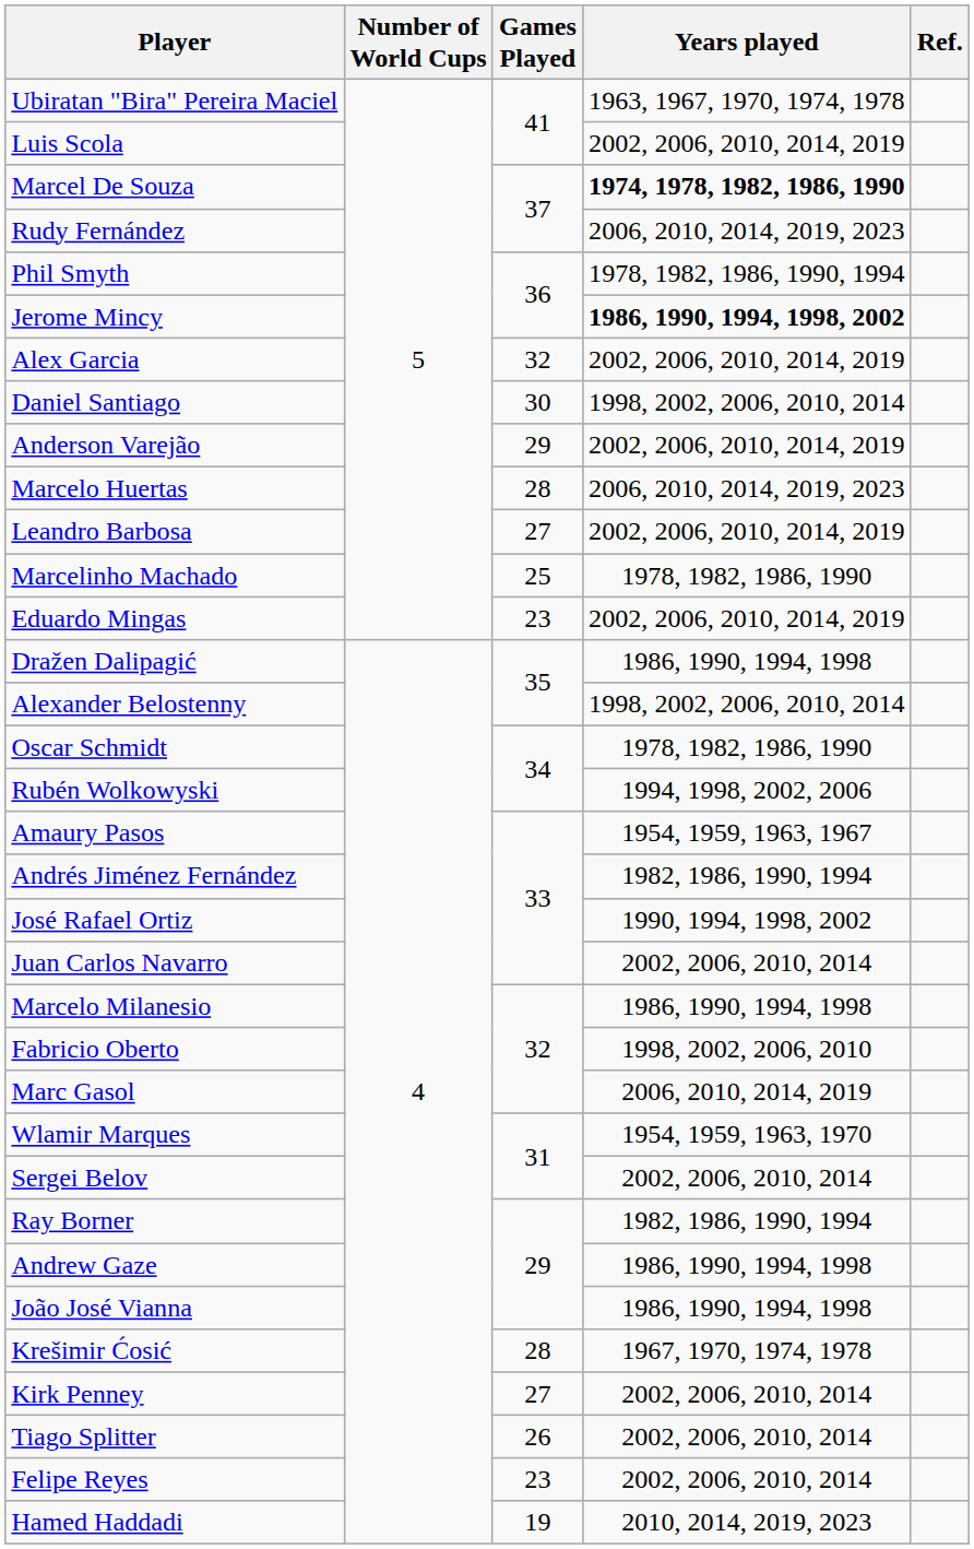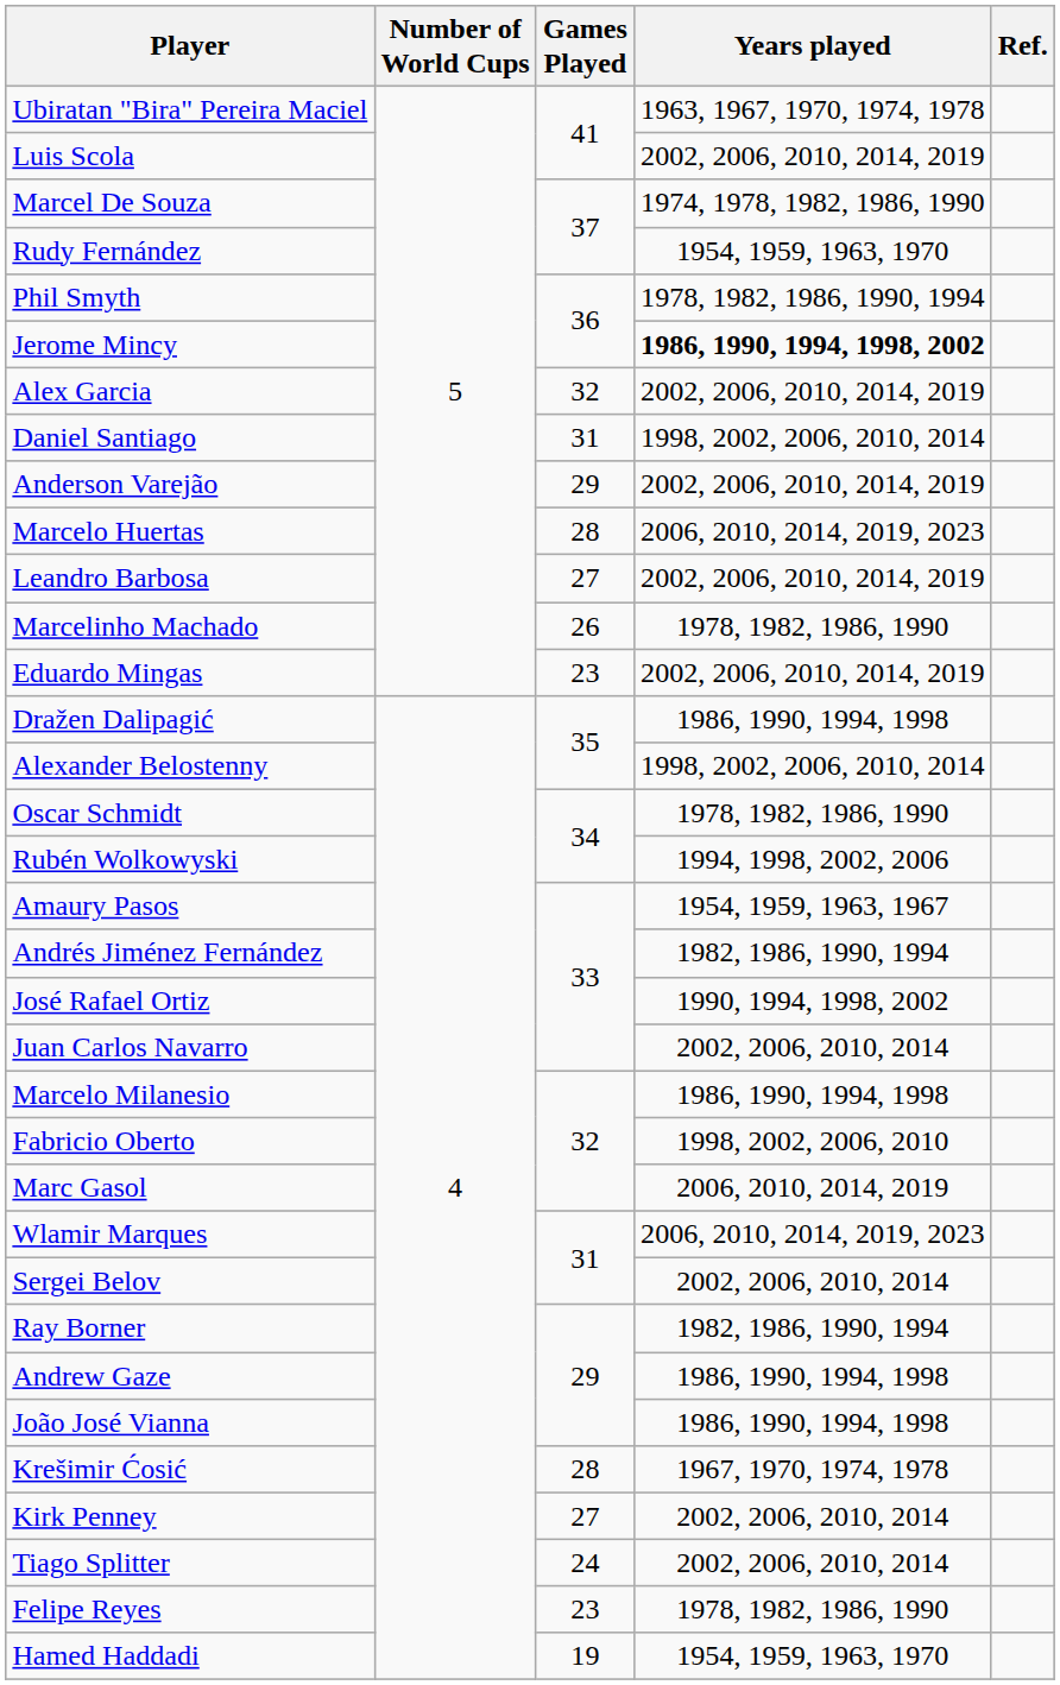Marcel De Souza | Years played: bold -> normal
Rudy Fernández | Years played: 2006, 2010, 2014, 2019, 2023 -> 1954, 1959, 1963, 1970
Daniel Santiago | Games Played: 30 -> 31
Marcelinho Machado | Games Played: 25 -> 26
Wlamir Marques | Years played: 1954, 1959, 1963, 1970 -> 2006, 2010, 2014, 2019, 2023
Tiago Splitter | Games Played: 26 -> 24
Felipe Reyes | Years played: 2002, 2006, 2010, 2014 -> 1978, 1982, 1986, 1990
Hamed Haddadi | Years played: 2010, 2014, 2019, 2023 -> 1954, 1959, 1963, 1970
